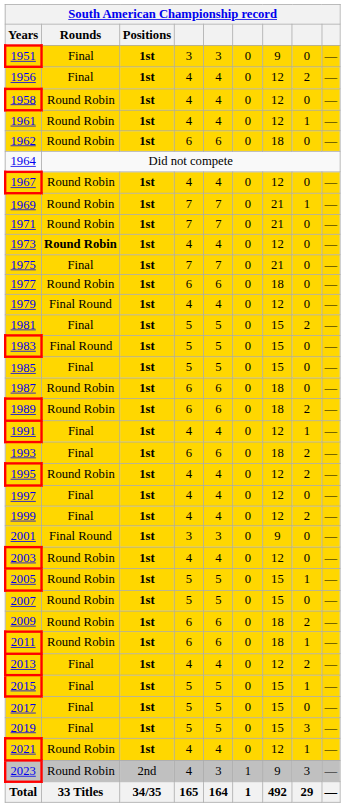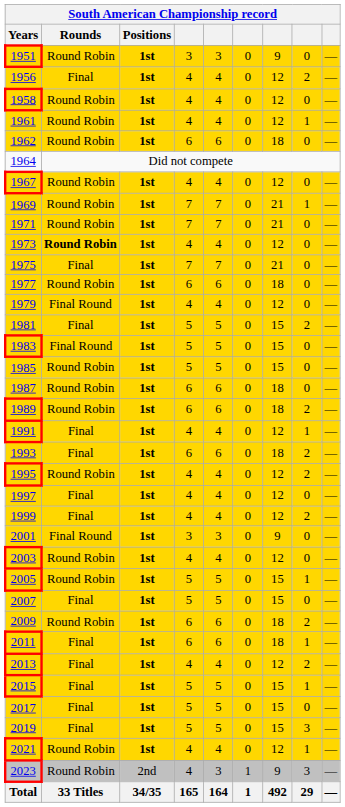1951 | Rounds: Final -> Round Robin
1985 | Rounds: Final -> Round Robin
2007 | Rounds: Round Robin -> Final
2011 | Rounds: Round Robin -> Final
